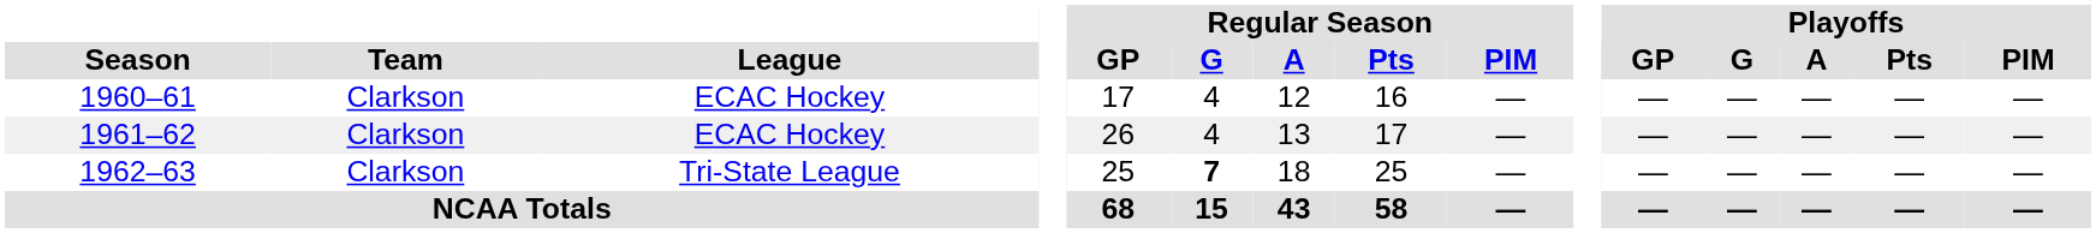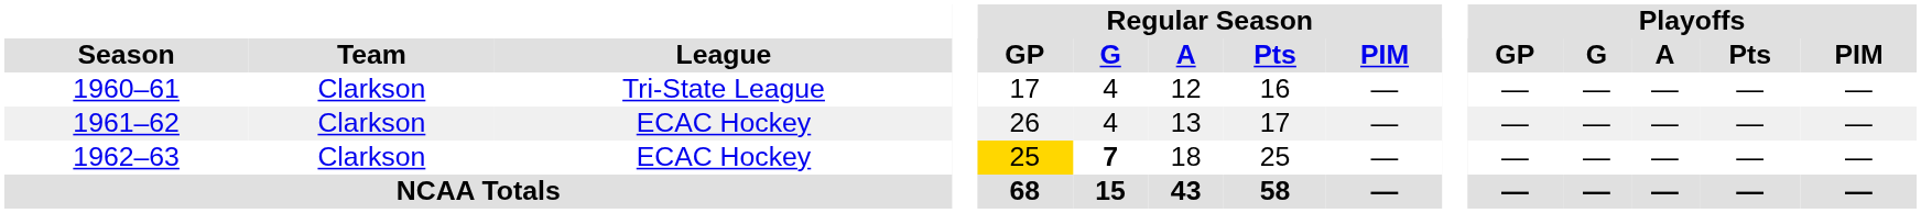1960–61 | League: ECAC Hockey -> Tri-State League
1962–63 | League: Tri-State League -> ECAC Hockey
1962–63 | Regular Season / GP: no background -> gold background
